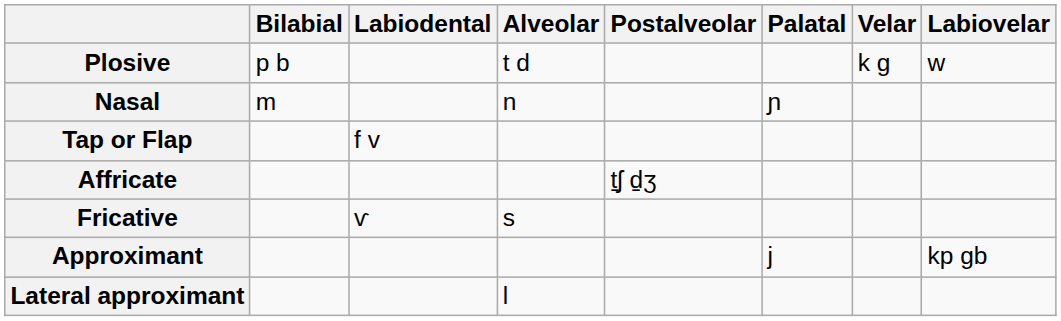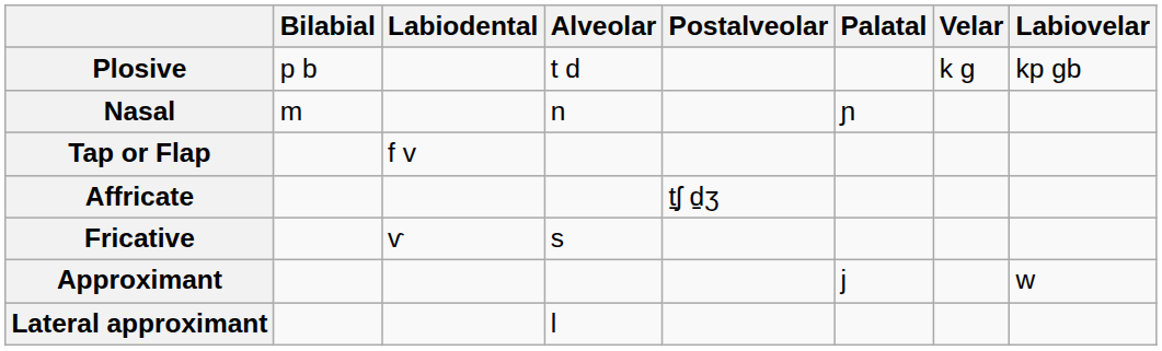Plosive | Labiovelar: w -> kp gb
Approximant | Labiovelar: kp gb -> w
